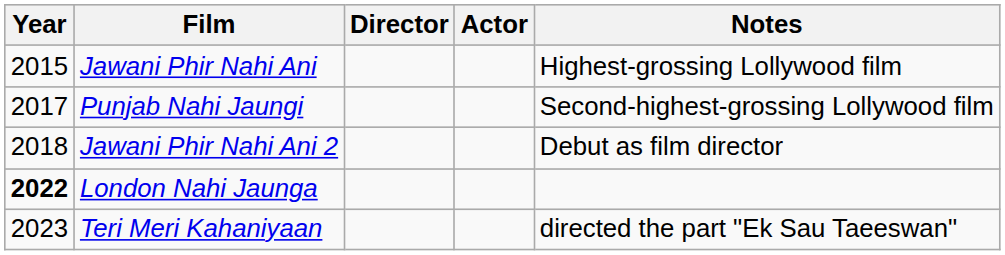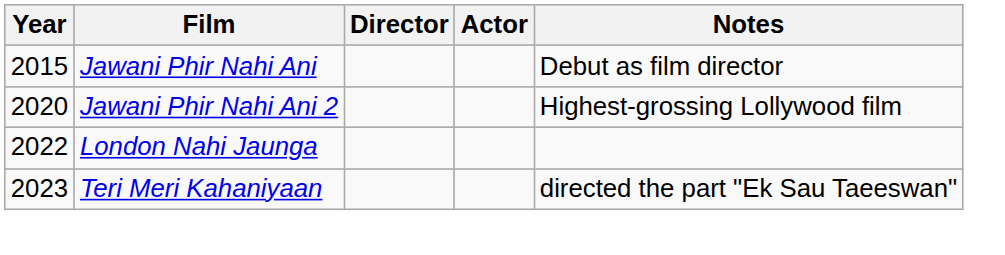Jawani Phir Nahi Ani | Notes: Highest-grossing Lollywood film -> Debut as film director
- row: 2017 | Punjab Nahi Jaungi | Second-highest-grossing Lollywood film
Jawani Phir Nahi Ani 2 | Year: 2018 -> 2020
Jawani Phir Nahi Ani 2 | Notes: Debut as film director -> Highest-grossing Lollywood film
London Nahi Jaunga | Year: bold -> normal
